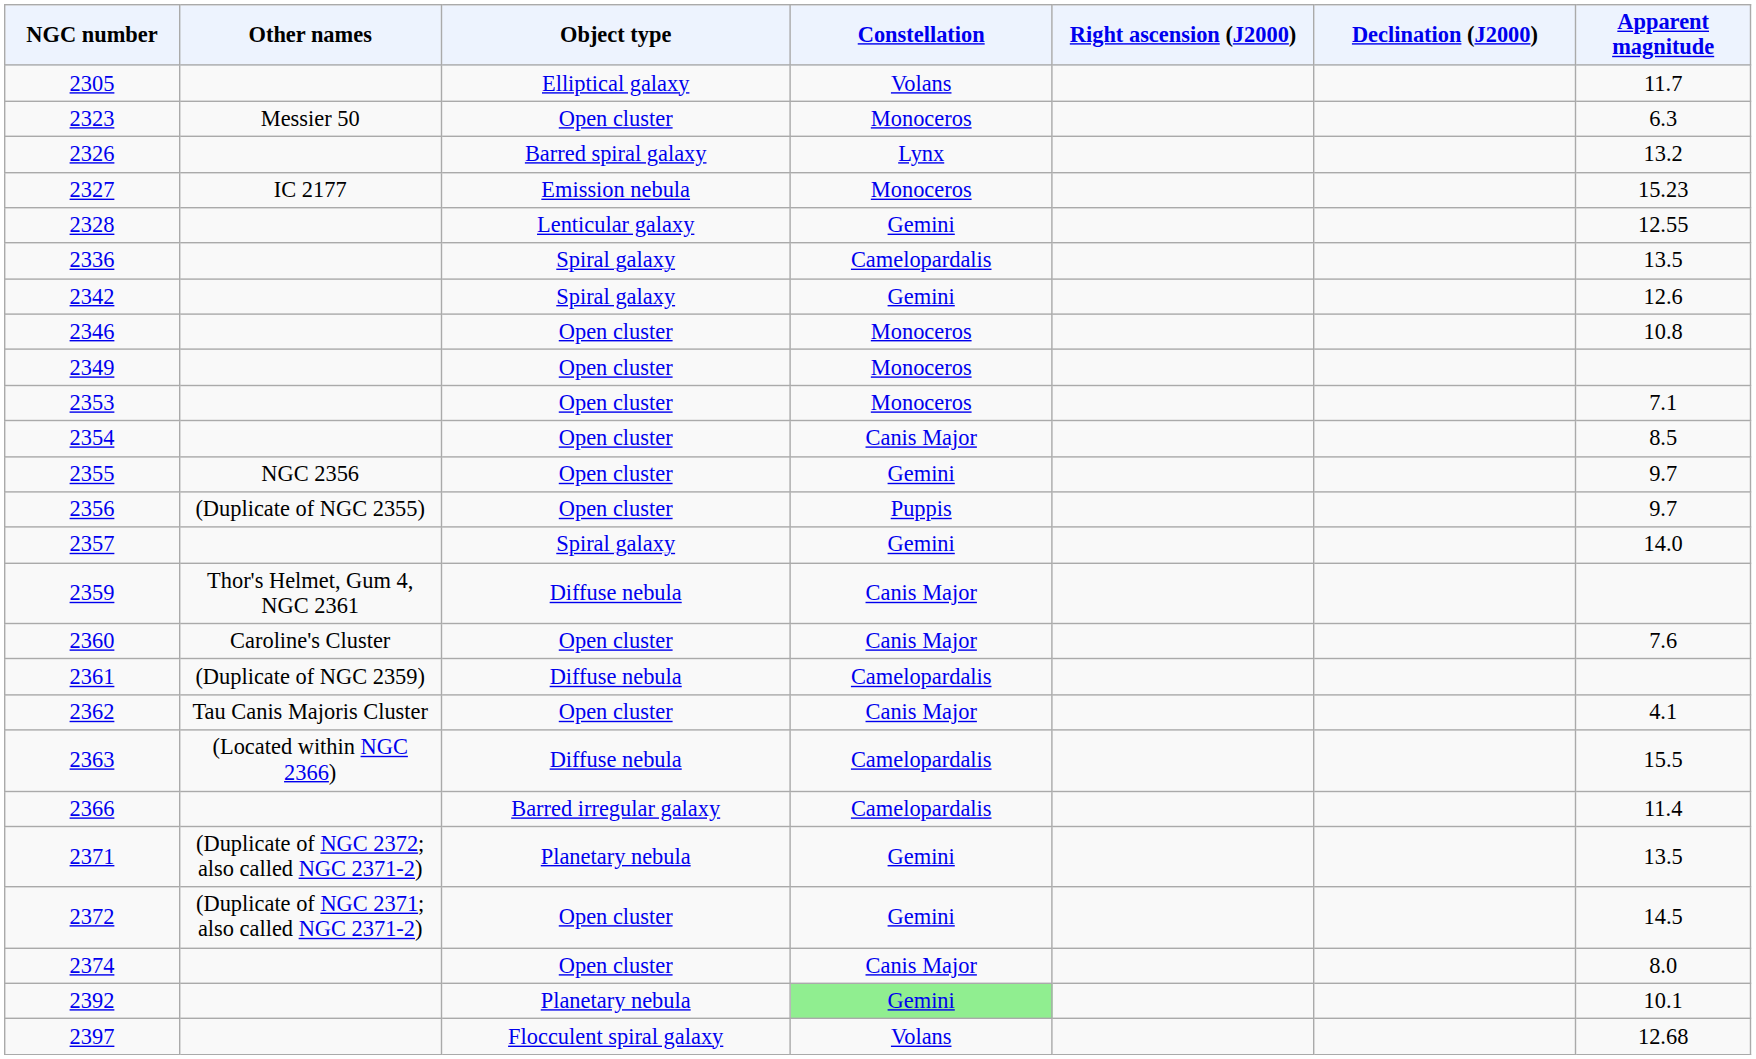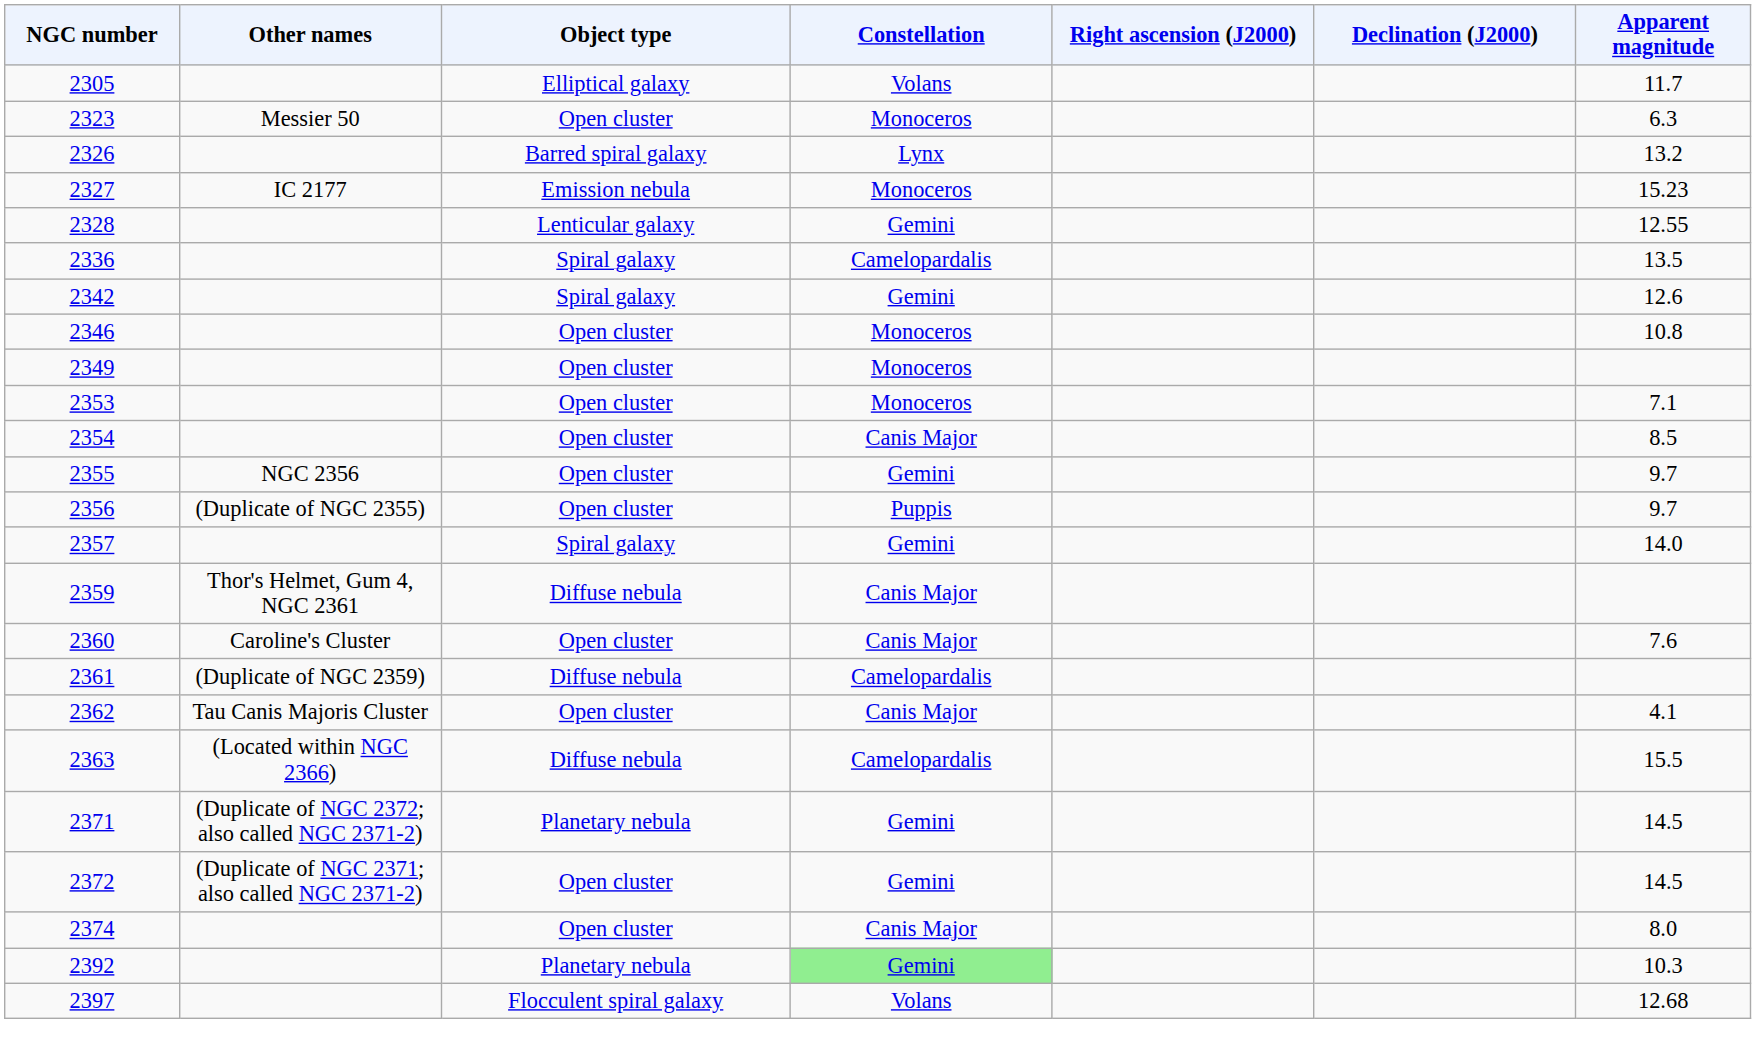- row: 2366 | Barred irregular galaxy | Camelopardalis | 11.4
2371 | Apparent magnitude: 13.5 -> 14.5
2392 | Apparent magnitude: 10.1 -> 10.3
